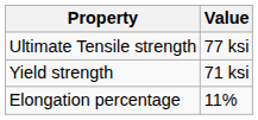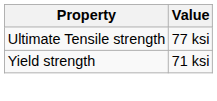- row: Elongation percentage | 11%
